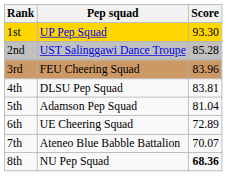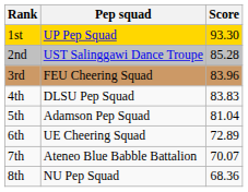4th | Score: 83.81 -> 83.83
8th | Score: bold -> normal
